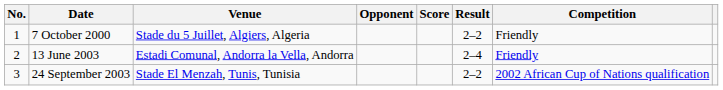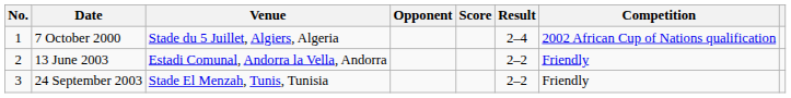7 October 2000 | Result: 2–2 -> 2–4
7 October 2000 | Competition: Friendly -> 2002 African Cup of Nations qualification
13 June 2003 | Result: 2–4 -> 2–2
24 September 2003 | Competition: 2002 African Cup of Nations qualification -> Friendly
